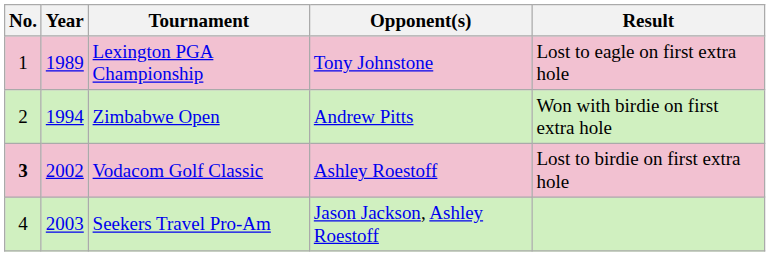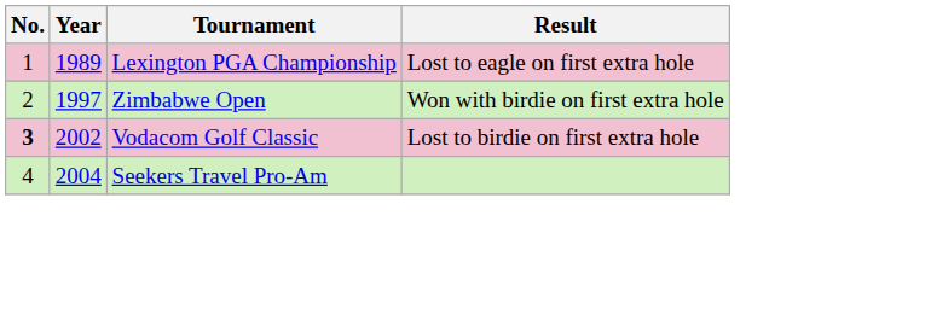- column: Opponent(s) | Tony Johnstone | Andrew Pitts | Ashley Roestoff | Jason Jackson, Ashley Roestoff
Zimbabwe Open | Year: 1994 -> 1997
Seekers Travel Pro-Am | Year: 2003 -> 2004
